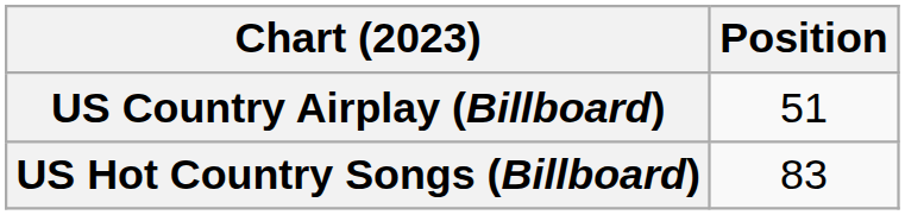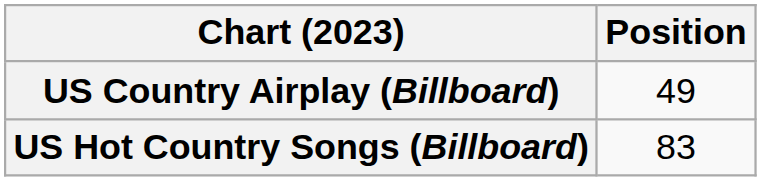US Country Airplay (Billboard) | Position: 51 -> 49
